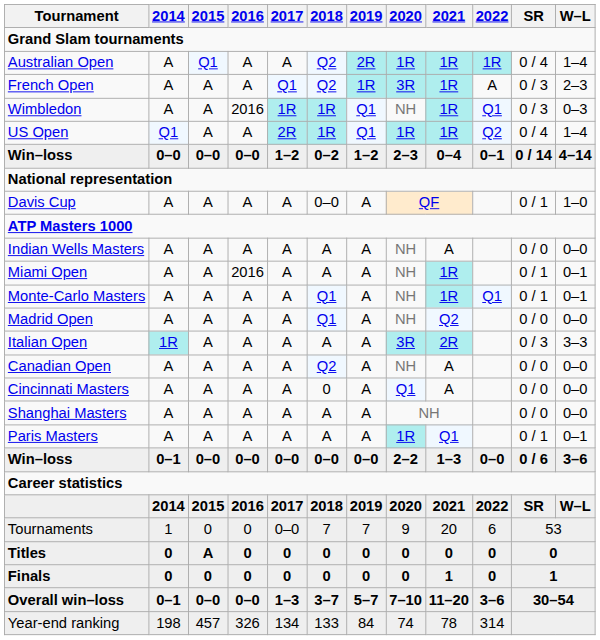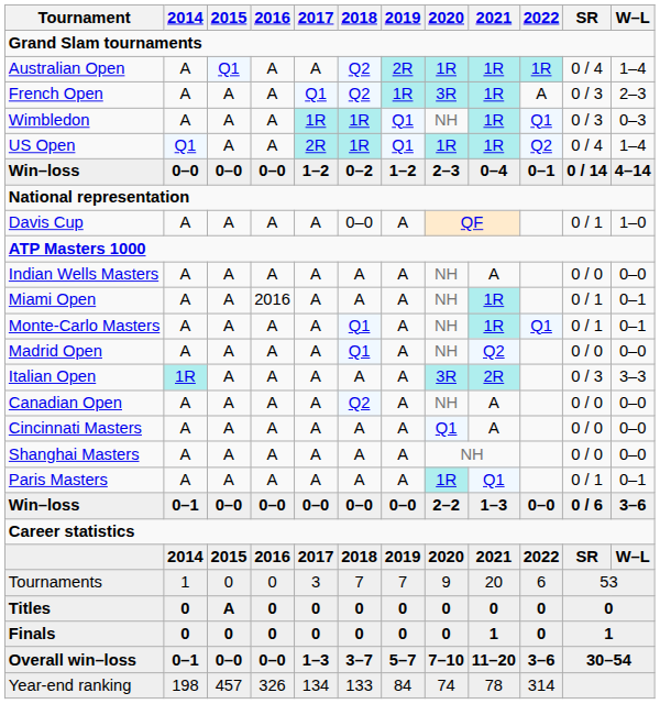Wimbledon | 2016: 2016 -> A
Cincinnati Masters | 2018: 0 -> A
Tournaments | 2017: 0–0 -> 3
